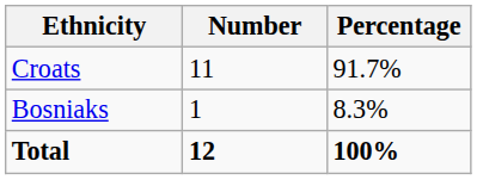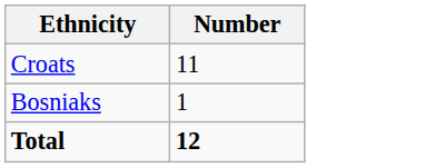- column: Percentage | 91.7% | 8.3% | 100%
